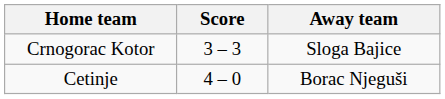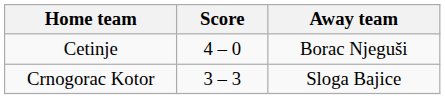rows swapped: Cetinje <-> Crnogorac Kotor
